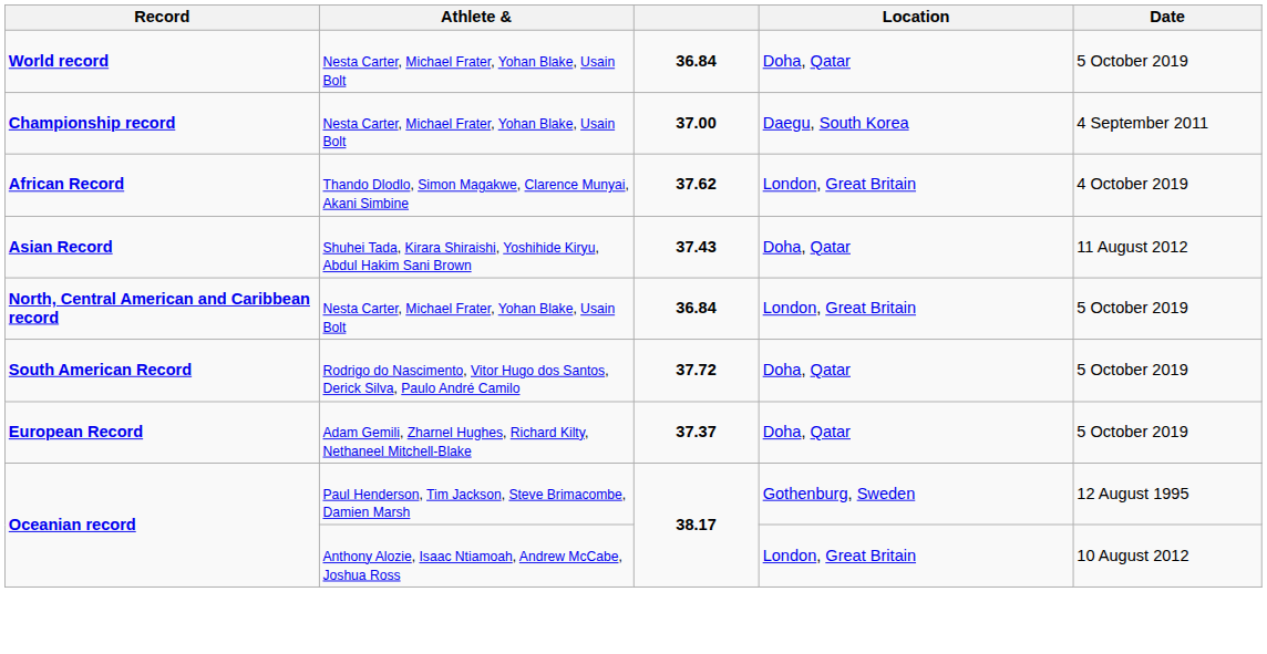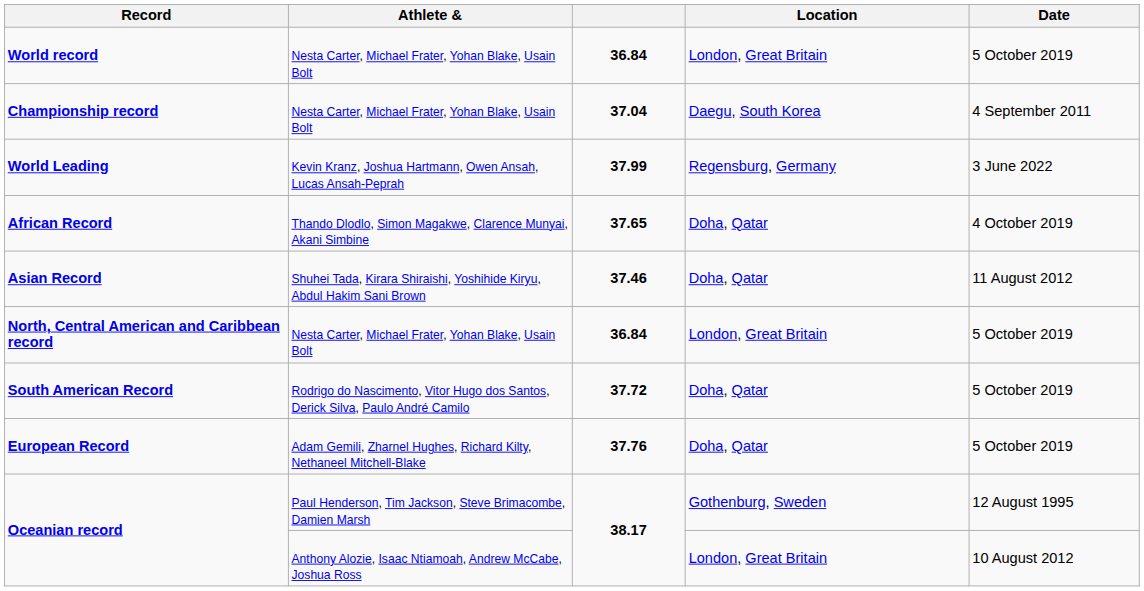World record | Location: Doha, Qatar -> London, Great Britain
Championship record | column 3: 37.00 -> 37.04
+ row: World Leading | Kevin Kranz, Joshua Hartmann, Owen Ansah, Lucas Ansah-Peprah | 37.99 | Regensburg, Germany | 3 June 2022
African Record | column 3: 37.62 -> 37.65
African Record | Location: London, Great Britain -> Doha, Qatar
Asian Record | column 3: 37.43 -> 37.46
European Record | column 3: 37.37 -> 37.76
